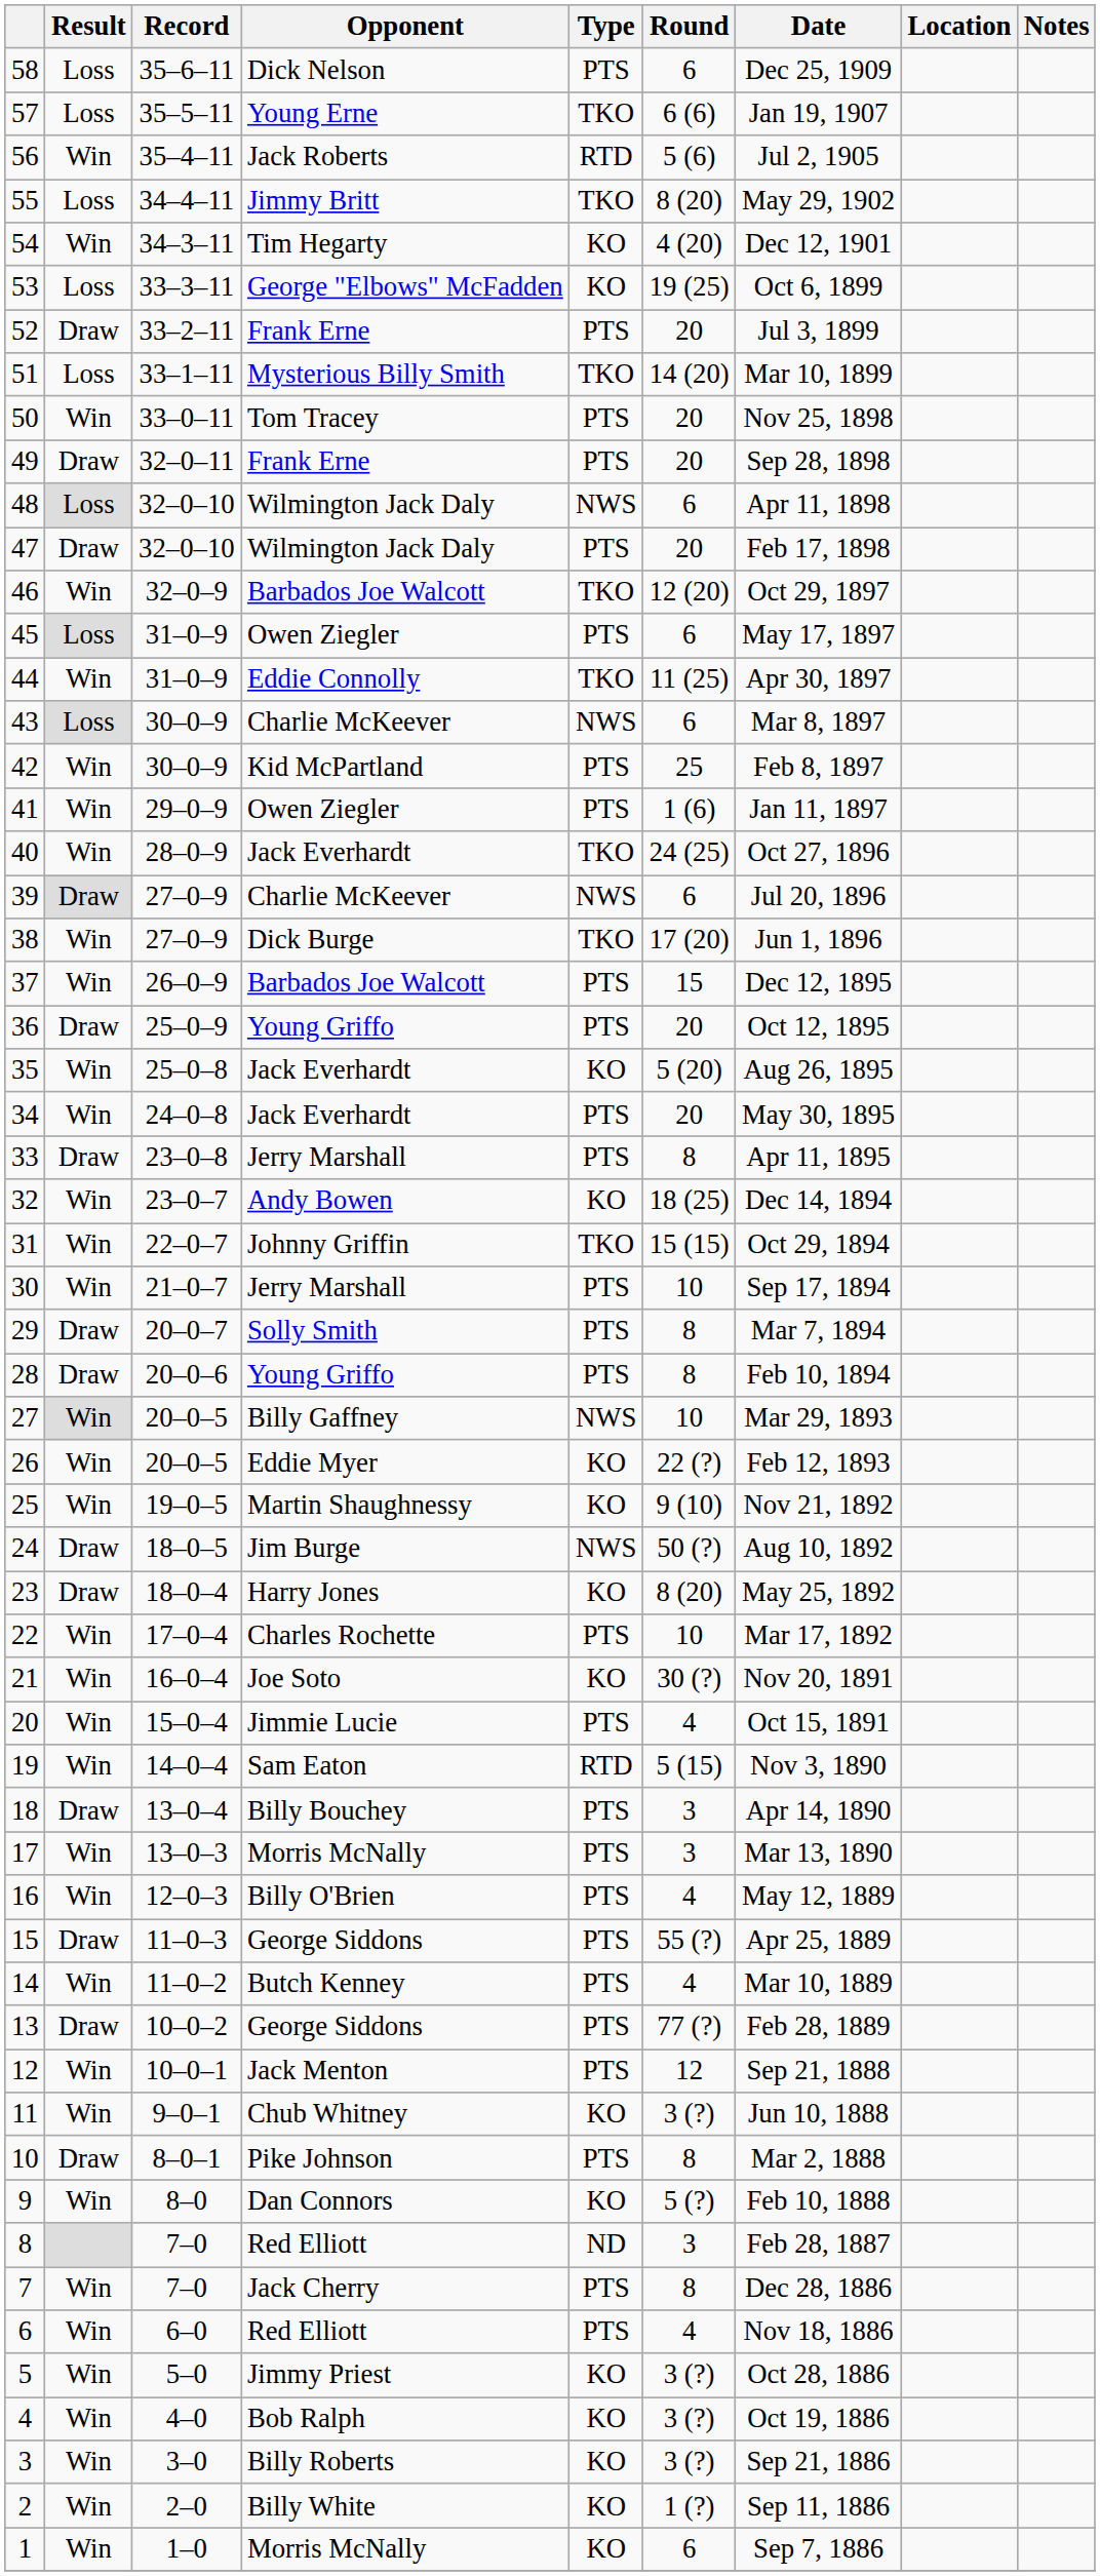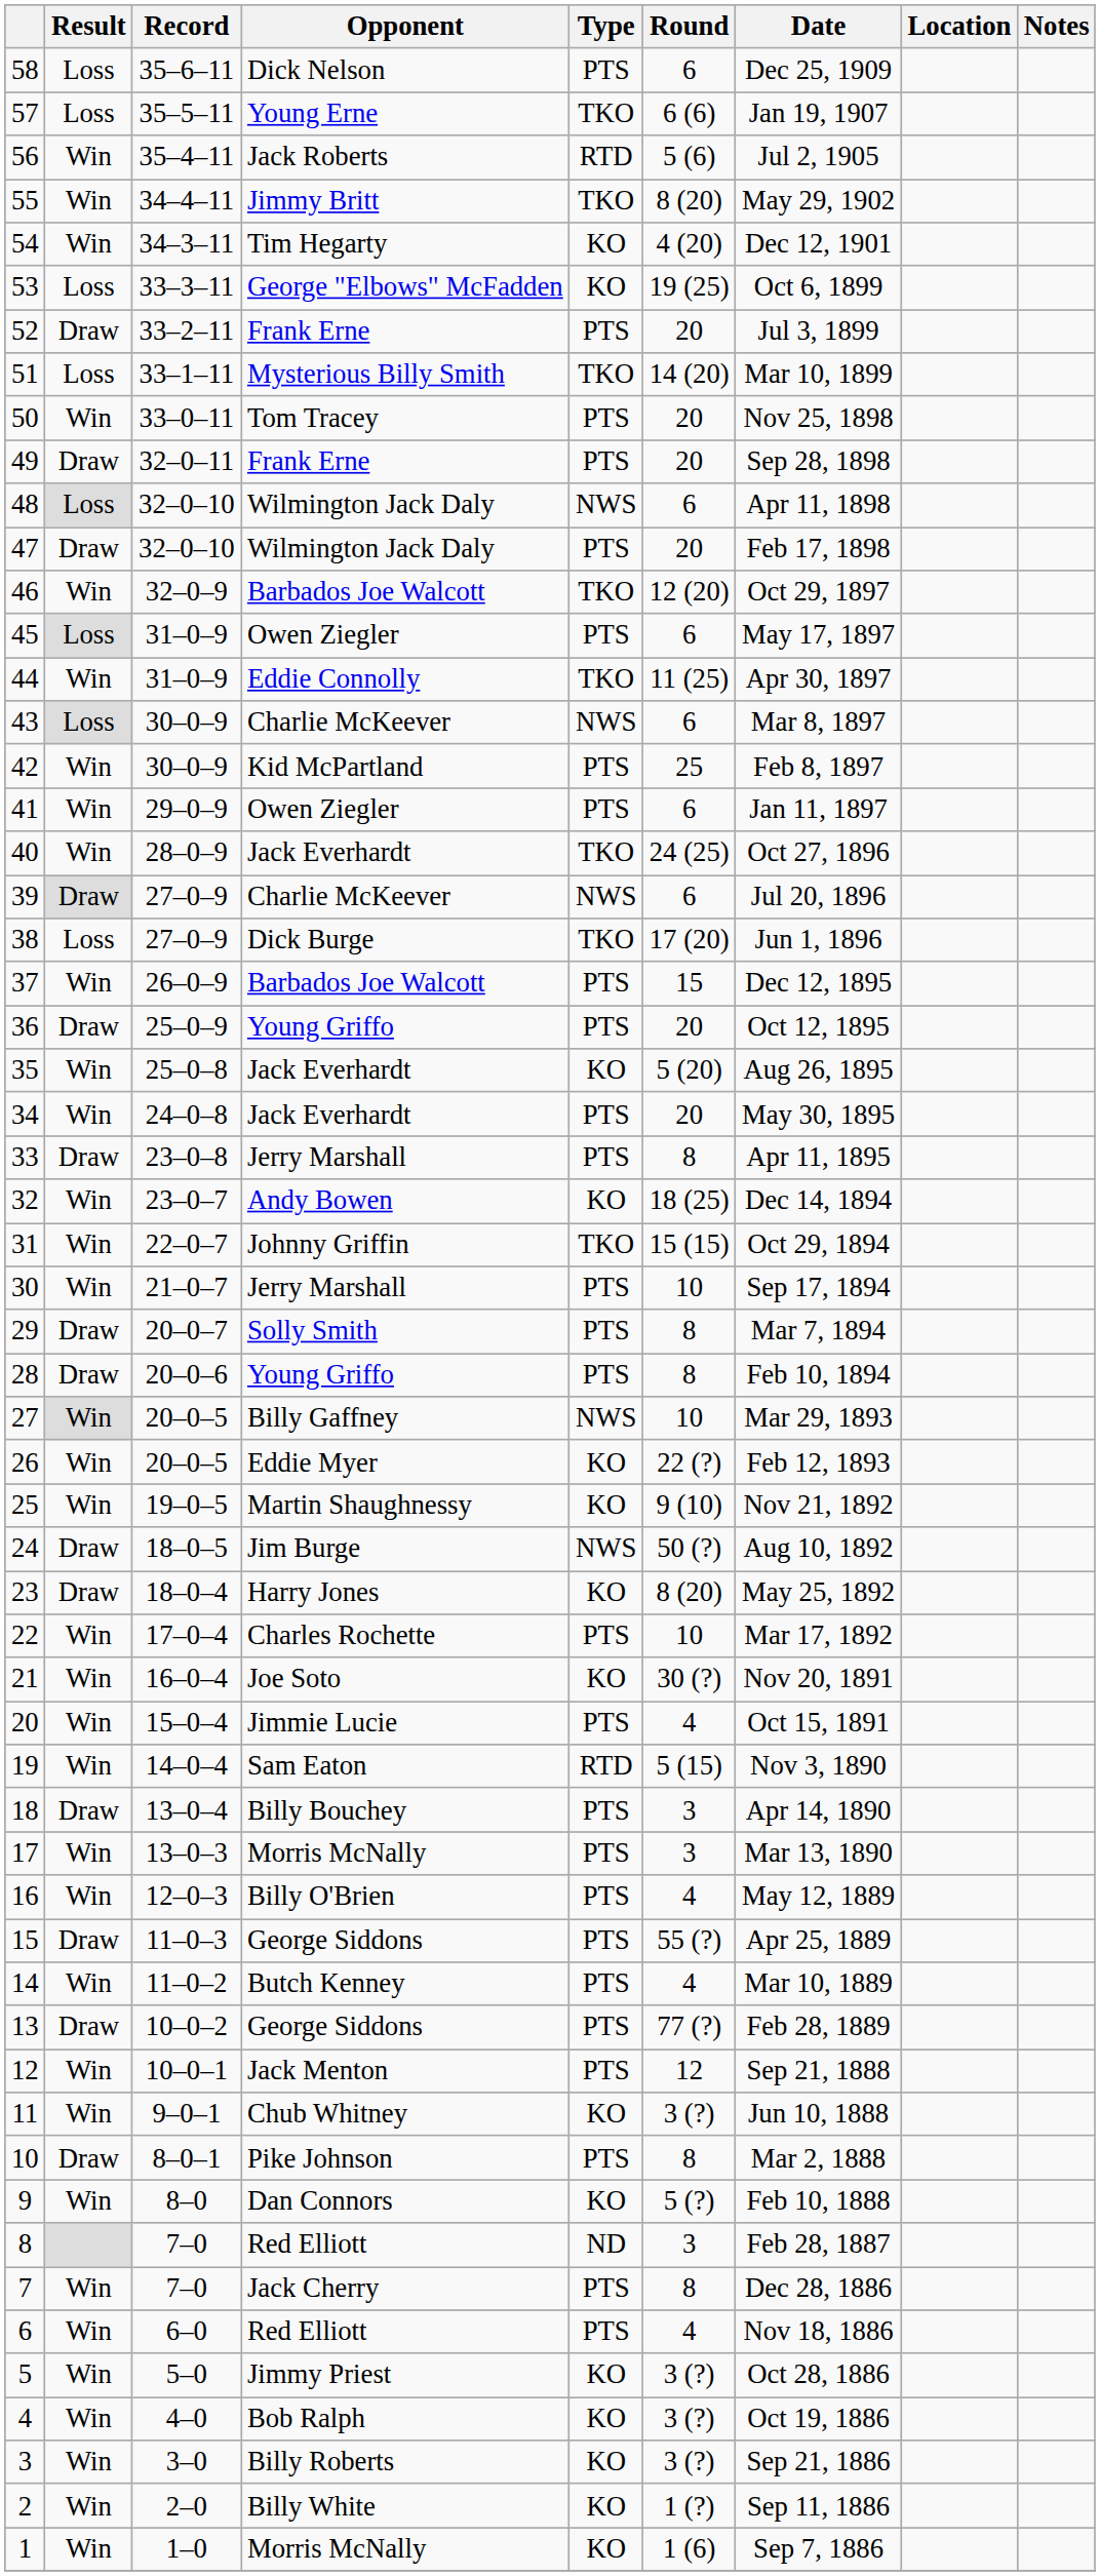55 | Result: Loss -> Win
41 | Round: 1 (6) -> 6
38 | Result: Win -> Loss
1 | Round: 6 -> 1 (6)
